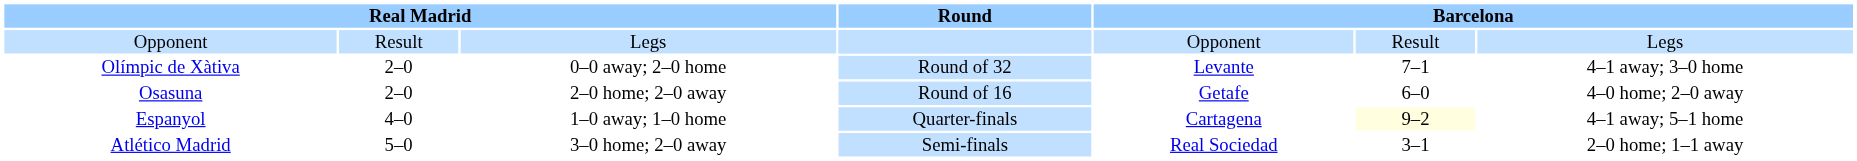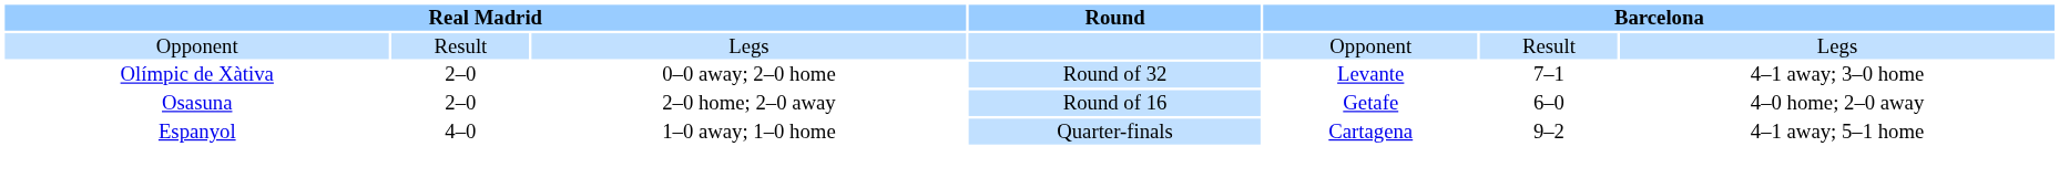Espanyol | column 6: lightyellow background -> no background
- row: Atlético Madrid | 5–0 | 3–0 home; 2–0 away | Semi-finals | Real Sociedad | 3–1 | 2–0 home; 1–1 away
